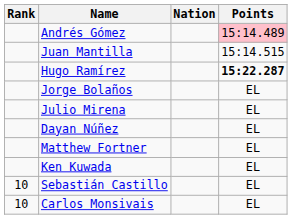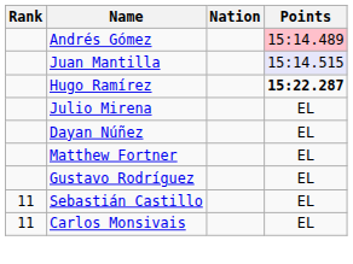Juan Mantilla | Points: no background -> lavender background
- row: Jorge Bolaños | EL
- row: Ken Kuwada | EL
+ row: Gustavo Rodríguez | EL
Sebastián Castillo | Rank: 10 -> 11
Carlos Monsivais | Rank: 10 -> 11
